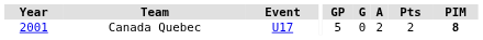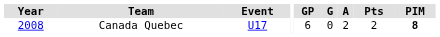Canada Quebec | Year: 2001 -> 2008
Canada Quebec | GP: 5 -> 6
